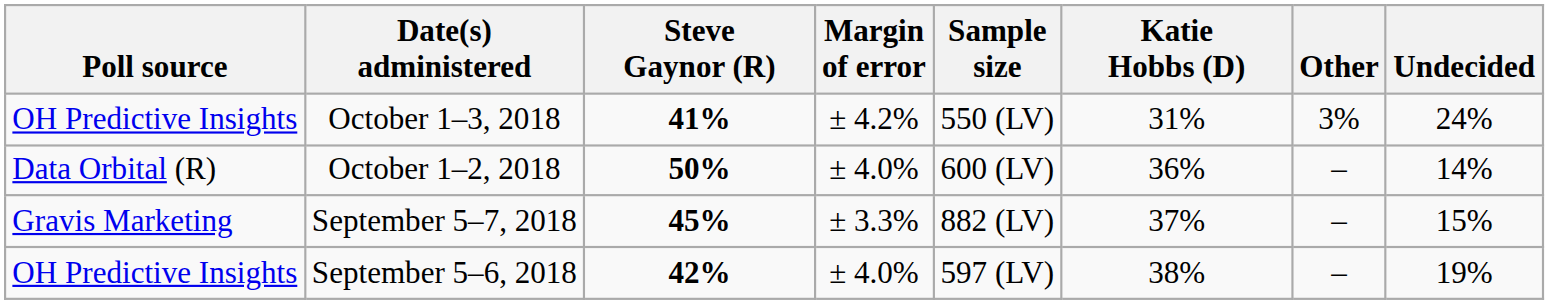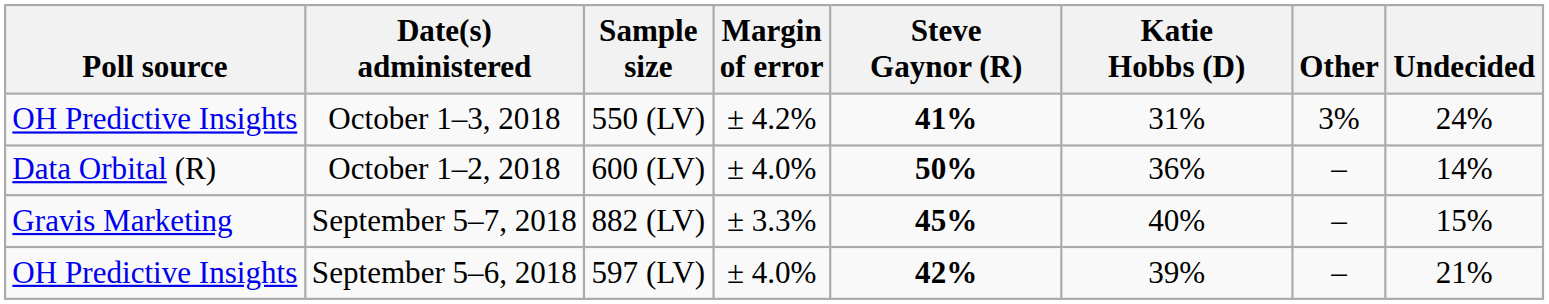columns swapped: Sample size <-> Steve Gaynor (R)
September 5–7, 2018 | Katie Hobbs (D): 37% -> 40%
September 5–6, 2018 | Katie Hobbs (D): 38% -> 39%
September 5–6, 2018 | Undecided: 19% -> 21%
